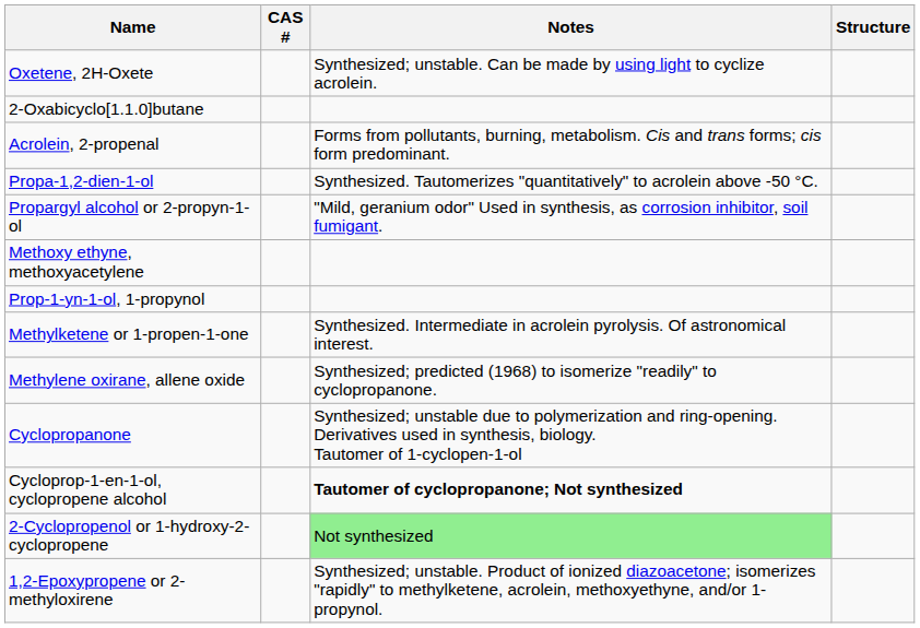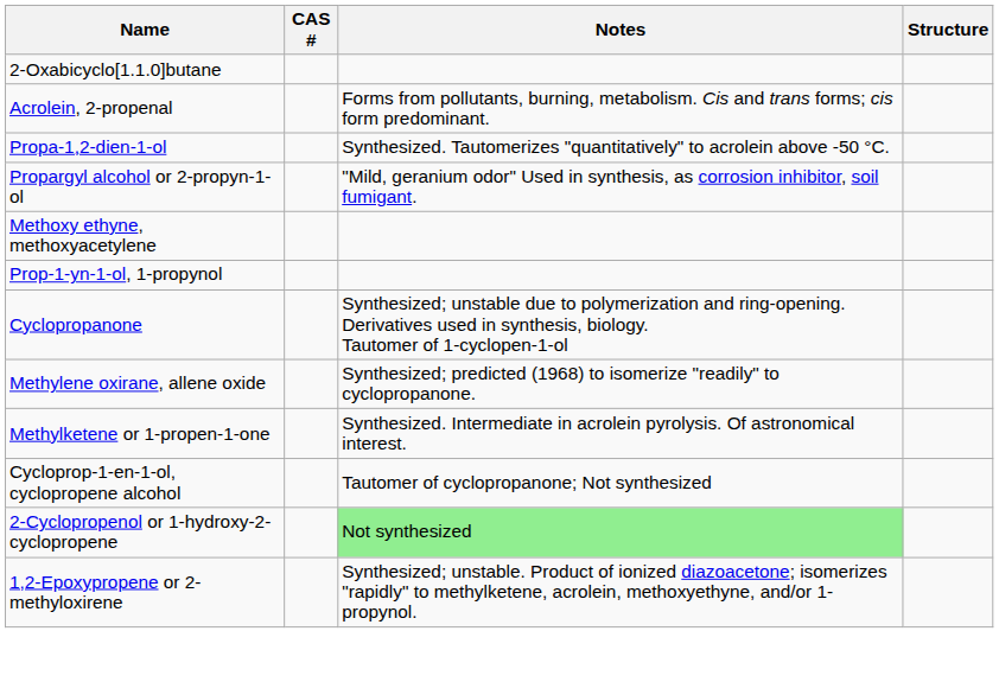- row: Oxetene, 2H-Oxete | Synthesized; unstable. Can be made by using light to cyclize acrolein.
rows swapped: Methylketene or 1-propen-1-one <-> Cyclopropanone
Cycloprop-1-en-1-ol, cyclopropene alcohol | Notes: bold -> normal
